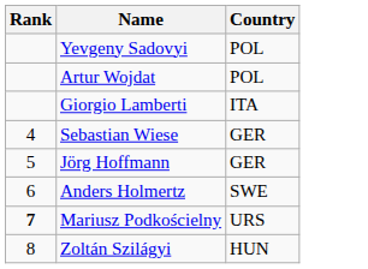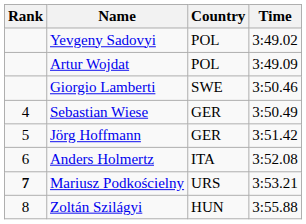+ column: Time | 3:49.02 | 3:49.09 | 3:50.46 | 3:50.49 | 3:51.42 | 3:52.08 | 3:53.21 | 3:55.88
Giorgio Lamberti | Country: ITA -> SWE
Anders Holmertz | Country: SWE -> ITA
